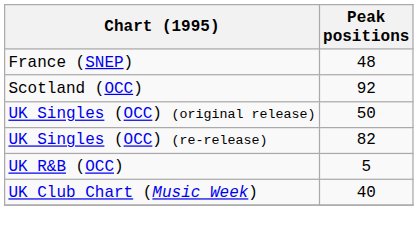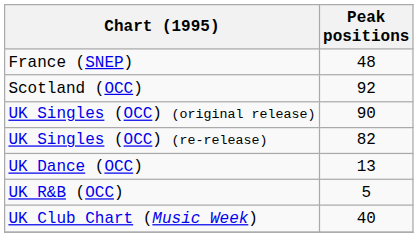UK Singles (OCC) (original release) | Peak positions: 50 -> 90
+ row: UK Dance (OCC) | 13
